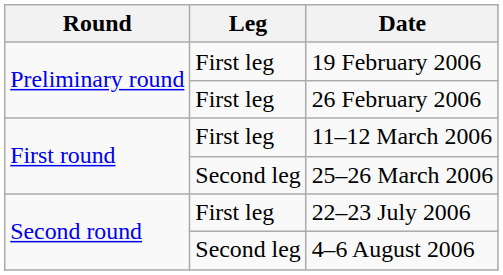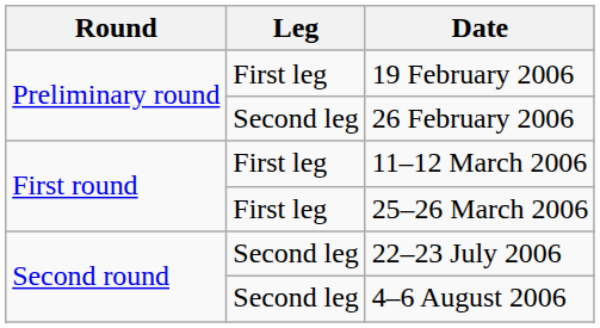26 February 2006 | Leg: First leg -> Second leg
25–26 March 2006 | Leg: Second leg -> First leg
22–23 July 2006 | Leg: First leg -> Second leg
